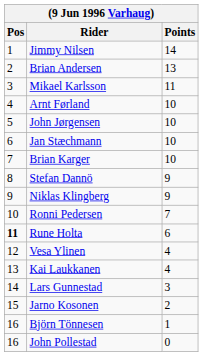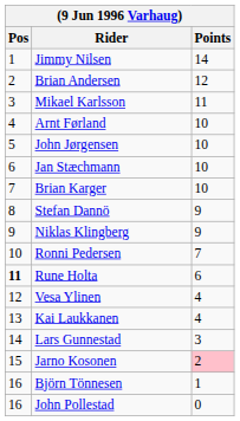Brian Andersen | Points: 13 -> 12
Jarno Kosonen | Points: no background -> pink background
